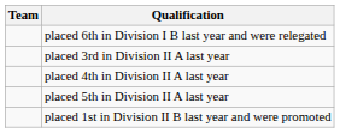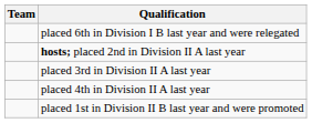+ row: hosts; placed 2nd in Division II A last year
- row: placed 5th in Division II A last year
